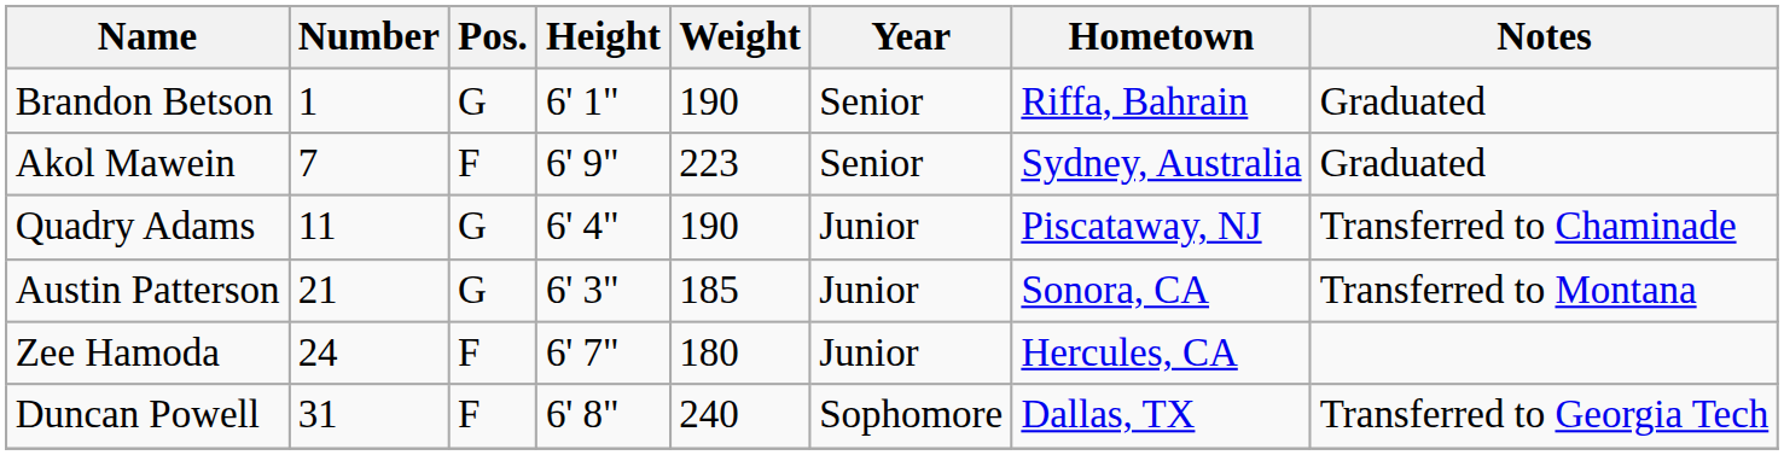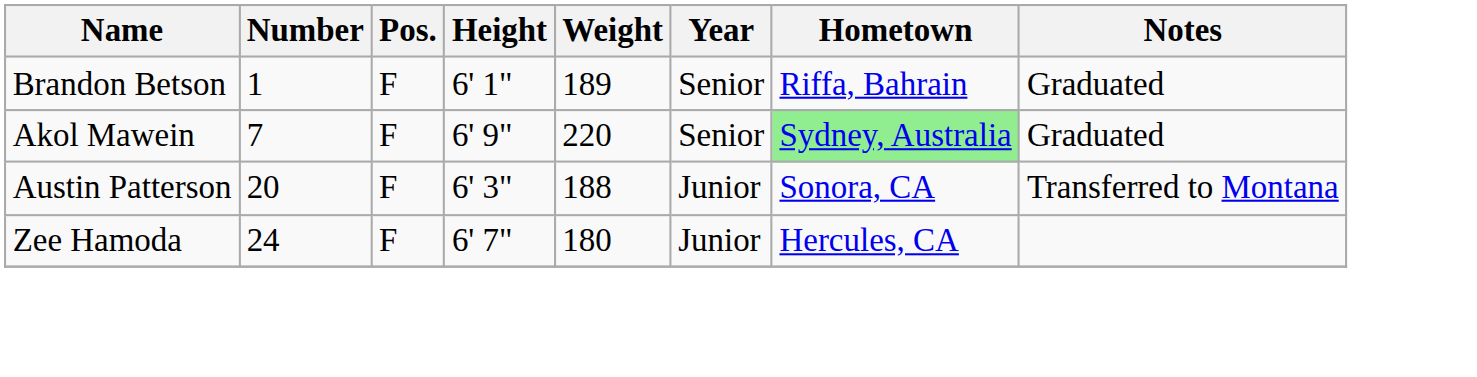Brandon Betson | Pos.: G -> F
Brandon Betson | Weight: 190 -> 189
Akol Mawein | Weight: 223 -> 220
Akol Mawein | Hometown: no background -> lightgreen background
- row: Quadry Adams | 11 | G | 6' 4" | 190 | Junior | Piscataway, NJ | Transferred to Chaminade
Austin Patterson | Number: 21 -> 20
Austin Patterson | Pos.: G -> F
Austin Patterson | Weight: 185 -> 188
- row: Duncan Powell | 31 | F | 6' 8" | 240 | Sophomore | Dallas, TX | Transferred to Georgia Tech
